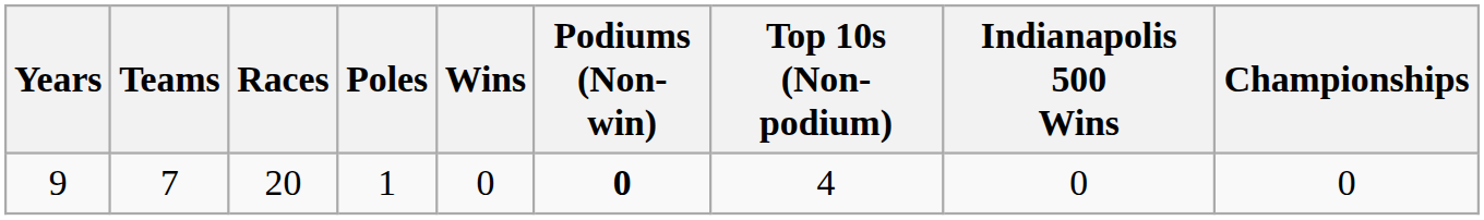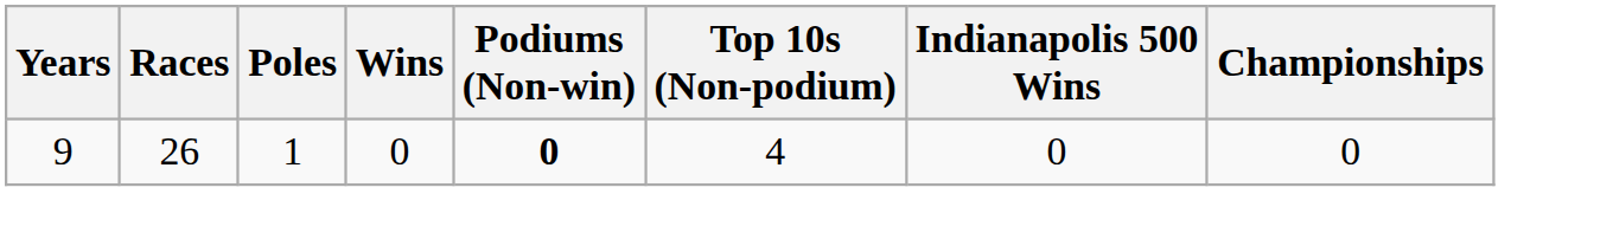- column: Teams | 7
9 | Races: 20 -> 26
